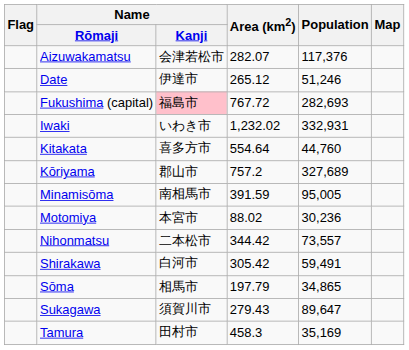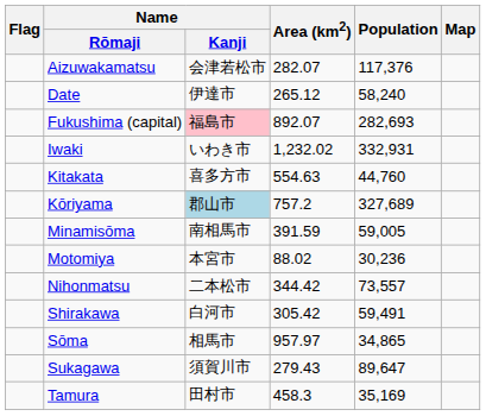Date | Population: 51,246 -> 58,240
Fukushima (capital) | Area (km2): 767.72 -> 892.07
Kitakata | Area (km2): 554.64 -> 554.63
Kōriyama | Name / Kanji: no background -> lightblue background
Minamisōma | Population: 95,005 -> 59,005
Sōma | Area (km2): 197.79 -> 957.97
